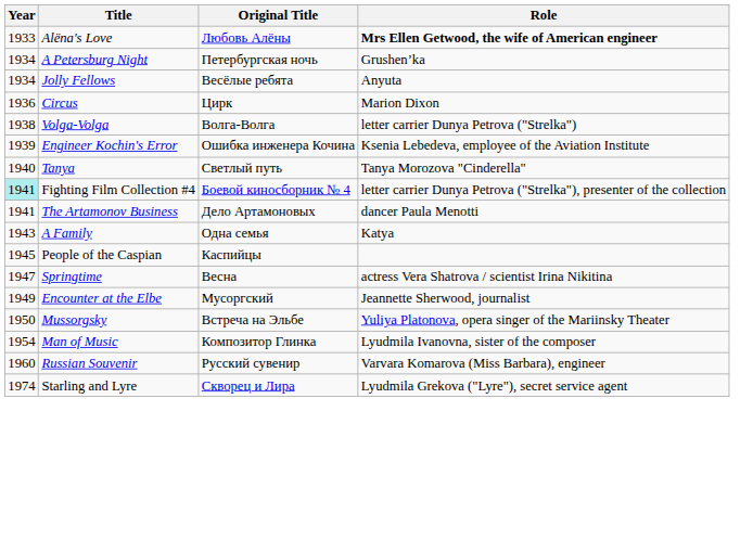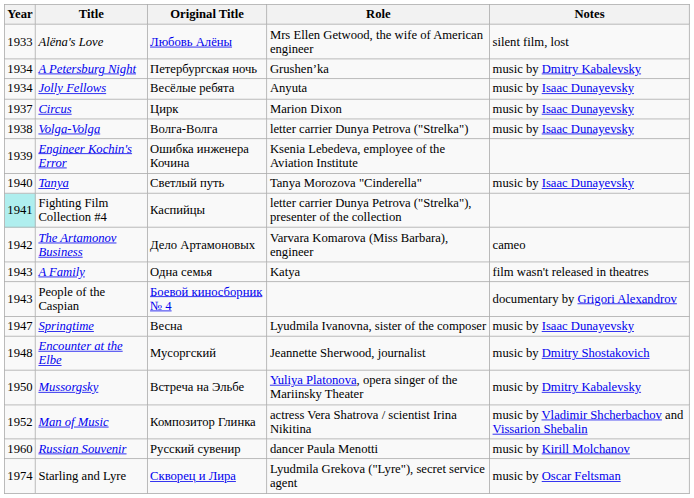+ column: Notes | silent film, lost | music by Dmitry Kabalevsky | music by Isaac Dunayevsky | music by Isaac Dunayevsky | music by Isaac Dunayevsky | music by Isaac Dunayevsky | cameo | film wasn't released in theatres | documentary by Grigori Alexandrov | music by Isaac Dunayevsky | music by Dmitry Shostakovich | music by Dmitry Kabalevsky | music by Vladimir Shcherbachov and Vissarion Shebalin | music by Kirill Molchanov | music by Oscar Feltsman
Alëna's Love | Role: bold -> normal
Circus | Year: 1936 -> 1937
Fighting Film Collection #4 | Original Title: Боевой киносборник № 4 -> Каспийцы
The Artamonov Business | Year: 1941 -> 1942
The Artamonov Business | Role: dancer Paula Menotti -> Varvara Komarova (Miss Barbara), engineer
People of the Caspian | Year: 1945 -> 1943
People of the Caspian | Original Title: Каспийцы -> Боевой киносборник № 4
Springtime | Role: actress Vera Shatrova / scientist Irina Nikitina -> Lyudmila Ivanovna, sister of the composer
Encounter at the Elbe | Year: 1949 -> 1948
Man of Music | Year: 1954 -> 1952
Man of Music | Role: Lyudmila Ivanovna, sister of the composer -> actress Vera Shatrova / scientist Irina Nikitina
Russian Souvenir | Role: Varvara Komarova (Miss Barbara), engineer -> dancer Paula Menotti
